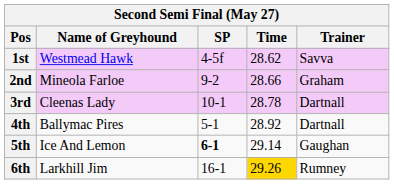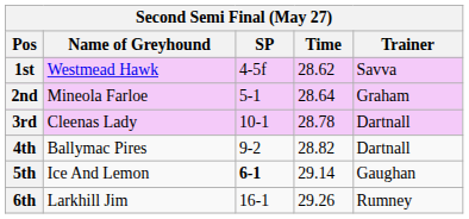2nd | SP: 9-2 -> 5-1
2nd | Time: 28.66 -> 28.64
4th | SP: 5-1 -> 9-2
4th | Time: 28.92 -> 28.82
6th | Time: gold background -> no background
